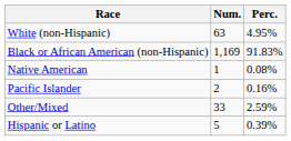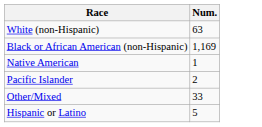- column: Perc. | 4.95% | 91.83% | 0.08% | 0.16% | 2.59% | 0.39%
